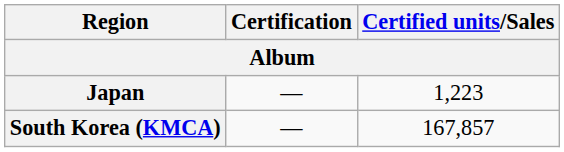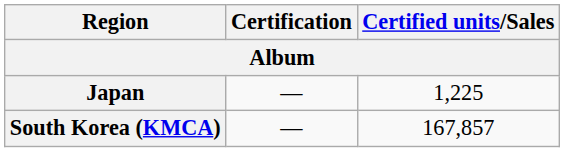Japan | Certified units/Sales: 1,223 -> 1,225
